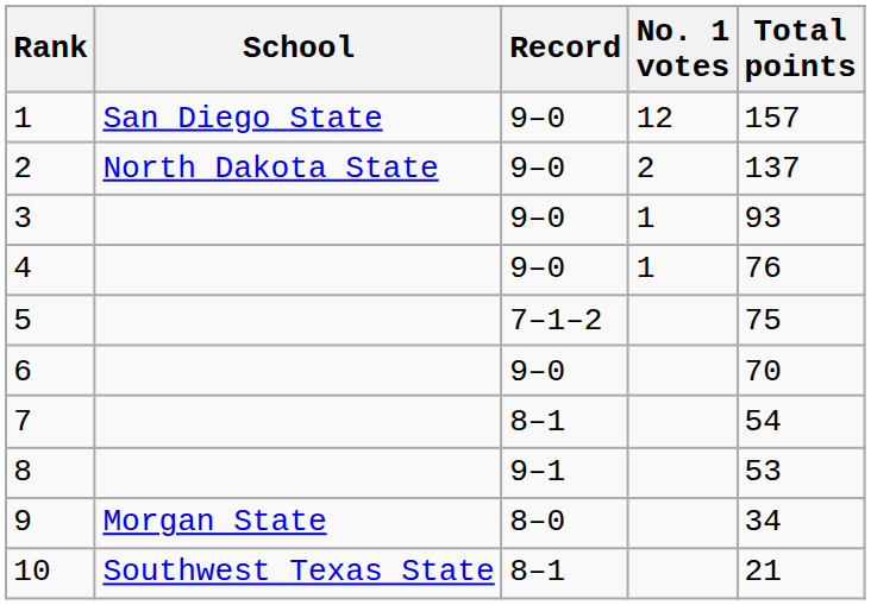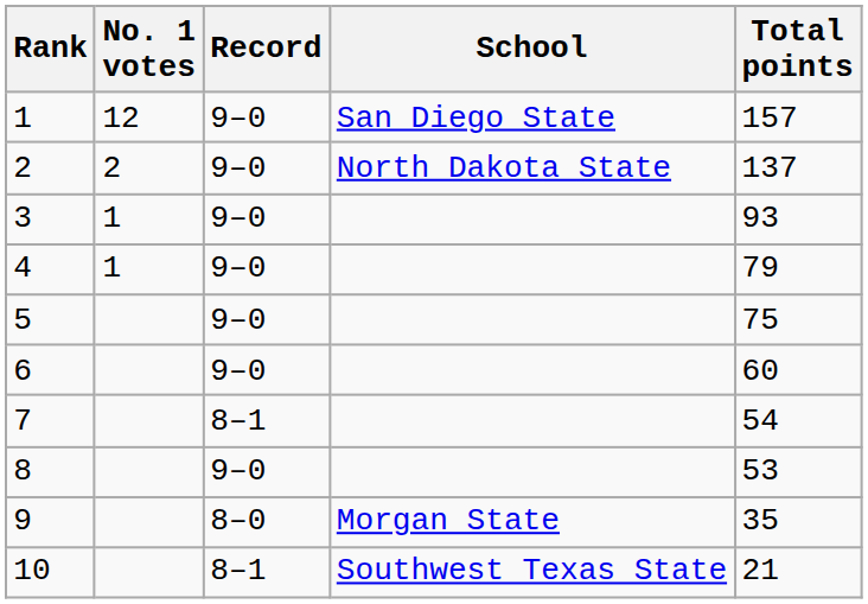columns swapped: School <-> No. 1 votes
4 | Total points: 76 -> 79
5 | Record: 7–1–2 -> 9–0
6 | Total points: 70 -> 60
8 | Record: 9–1 -> 9–0
9 | Total points: 34 -> 35
